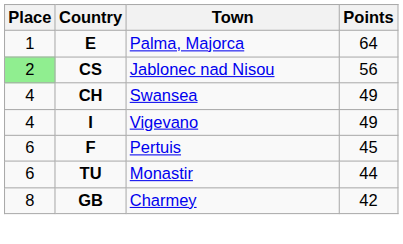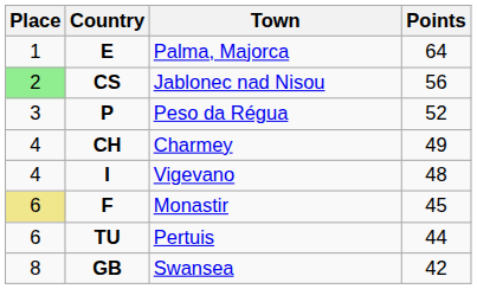+ row: 3 | P | Peso da Régua | 52
CH | Town: Swansea -> Charmey
I | Points: 49 -> 48
F | Place: no background -> khaki background
F | Town: Pertuis -> Monastir
TU | Town: Monastir -> Pertuis
GB | Town: Charmey -> Swansea
